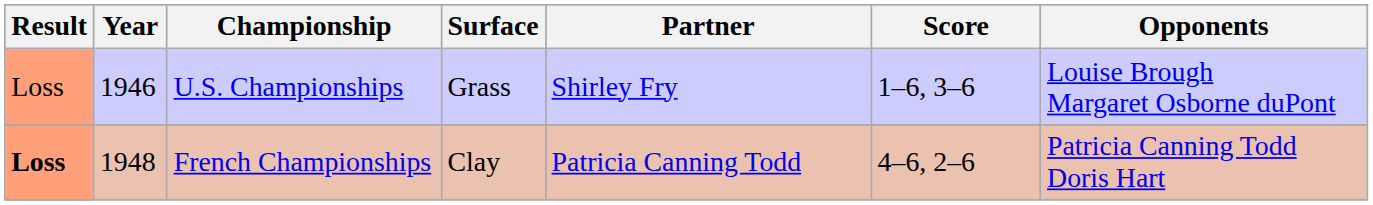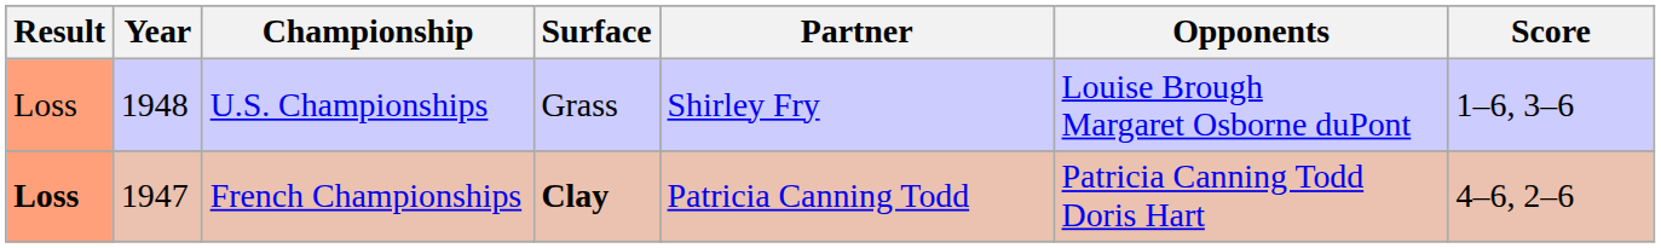columns swapped: Opponents <-> Score
U.S. Championships | Year: 1946 -> 1948
French Championships | Year: 1948 -> 1947
French Championships | Surface: normal -> bold
